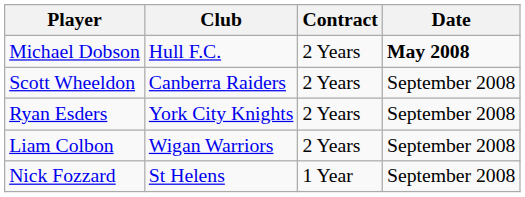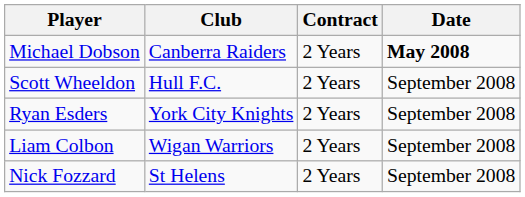Michael Dobson | Club: Hull F.C. -> Canberra Raiders
Scott Wheeldon | Club: Canberra Raiders -> Hull F.C.
Nick Fozzard | Contract: 1 Year -> 2 Years
